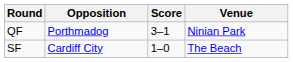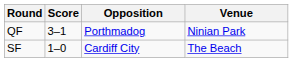columns swapped: Opposition <-> Score
